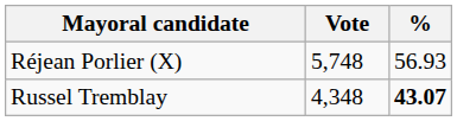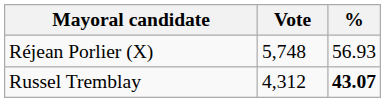Russel Tremblay | Vote: 4,348 -> 4,312
